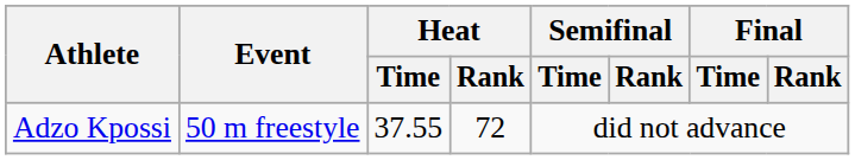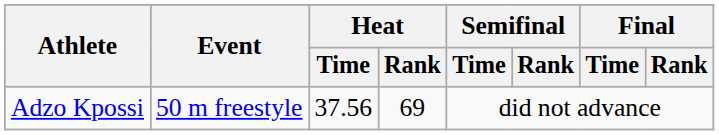Adzo Kpossi | Heat / Time: 37.55 -> 37.56
Adzo Kpossi | Heat / Rank: 72 -> 69
